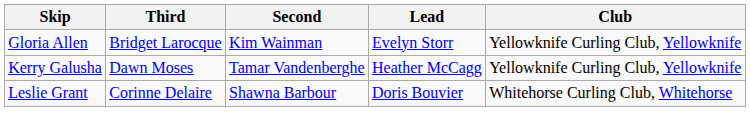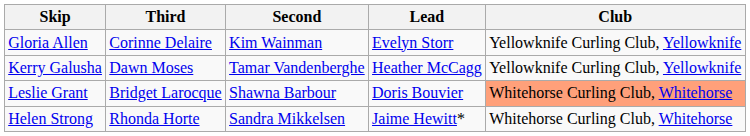Gloria Allen | Third: Bridget Larocque -> Corinne Delaire
Leslie Grant | Third: Corinne Delaire -> Bridget Larocque
Leslie Grant | Club: no background -> lightsalmon background
+ row: Helen Strong | Rhonda Horte | Sandra Mikkelsen | Jaime Hewitt* | Whitehorse Curling Club, Whitehorse
